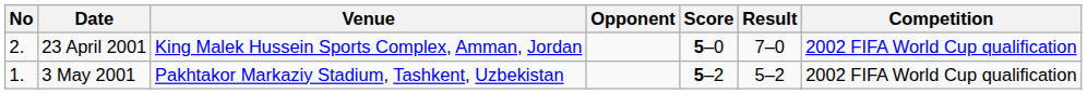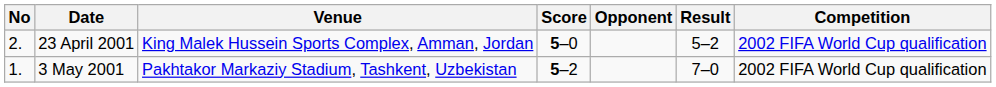columns swapped: Opponent <-> Score
23 April 2001 | Result: 7–0 -> 5–2
3 May 2001 | Result: 5–2 -> 7–0
